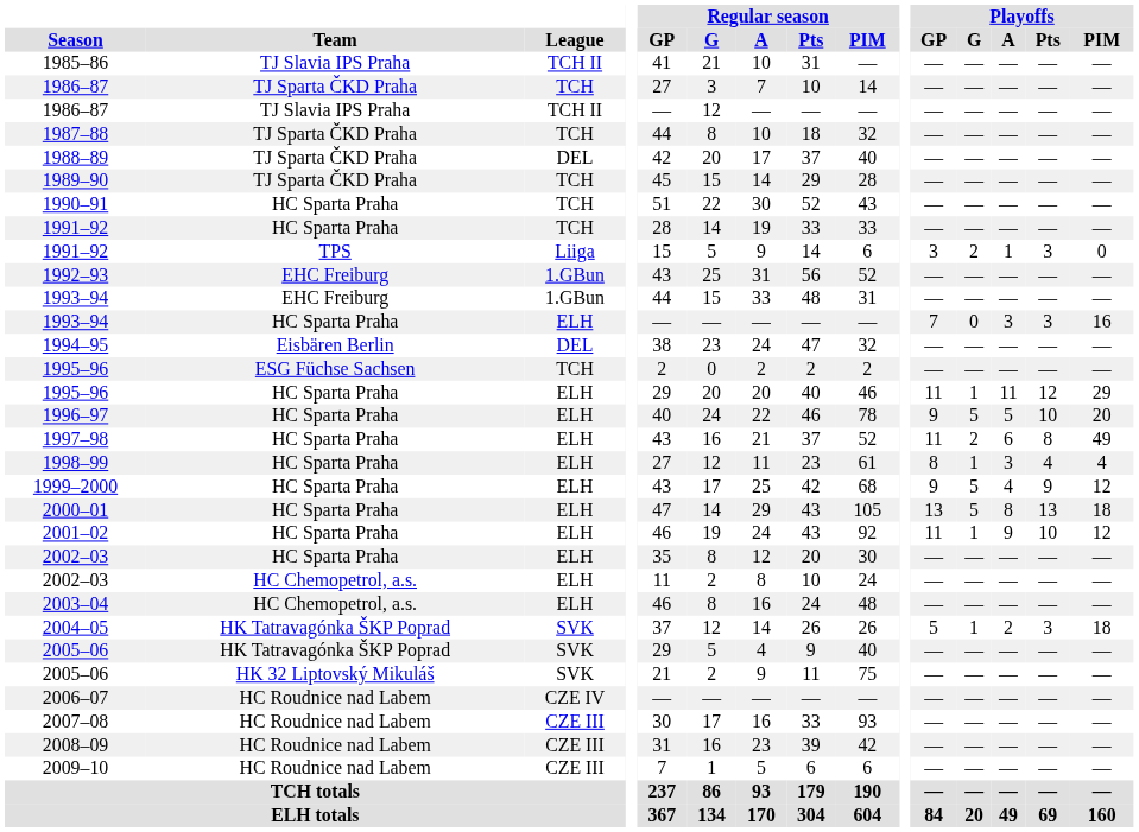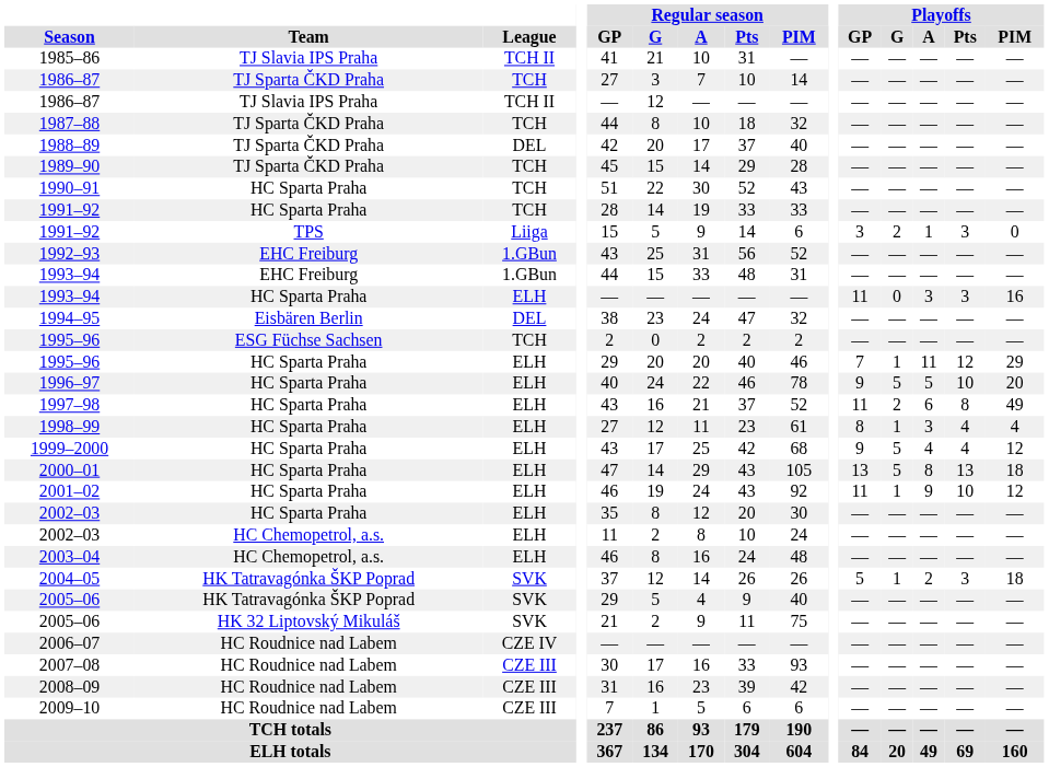1993–94 / HC Sparta Praha | Playoffs / GP: 7 -> 11
1995–96 / HC Sparta Praha | Playoffs / GP: 11 -> 7
1999–2000 | Playoffs / Pts: 9 -> 4
